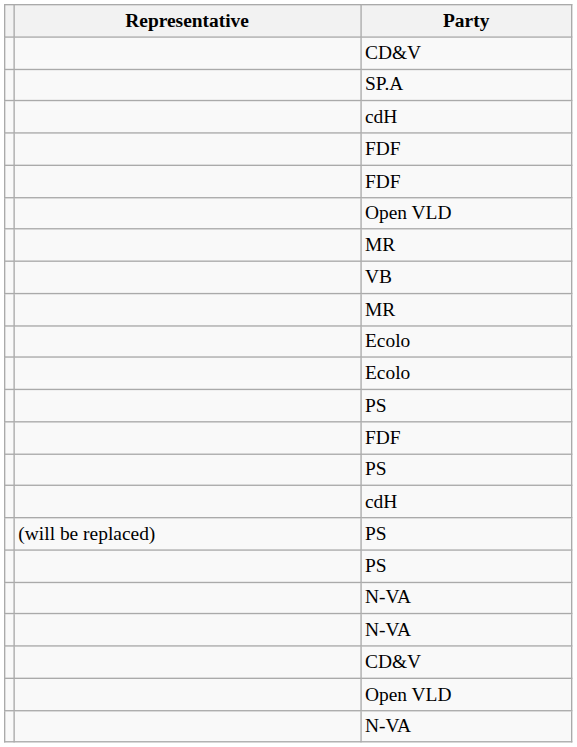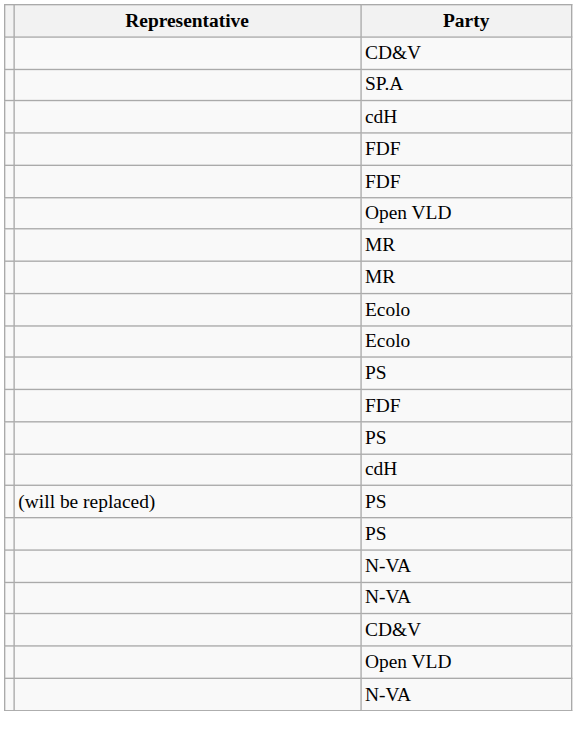- row: VB
